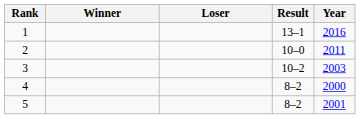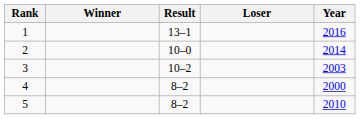columns swapped: Result <-> Loser
2 | Year: 2011 -> 2014
5 | Year: 2001 -> 2010
